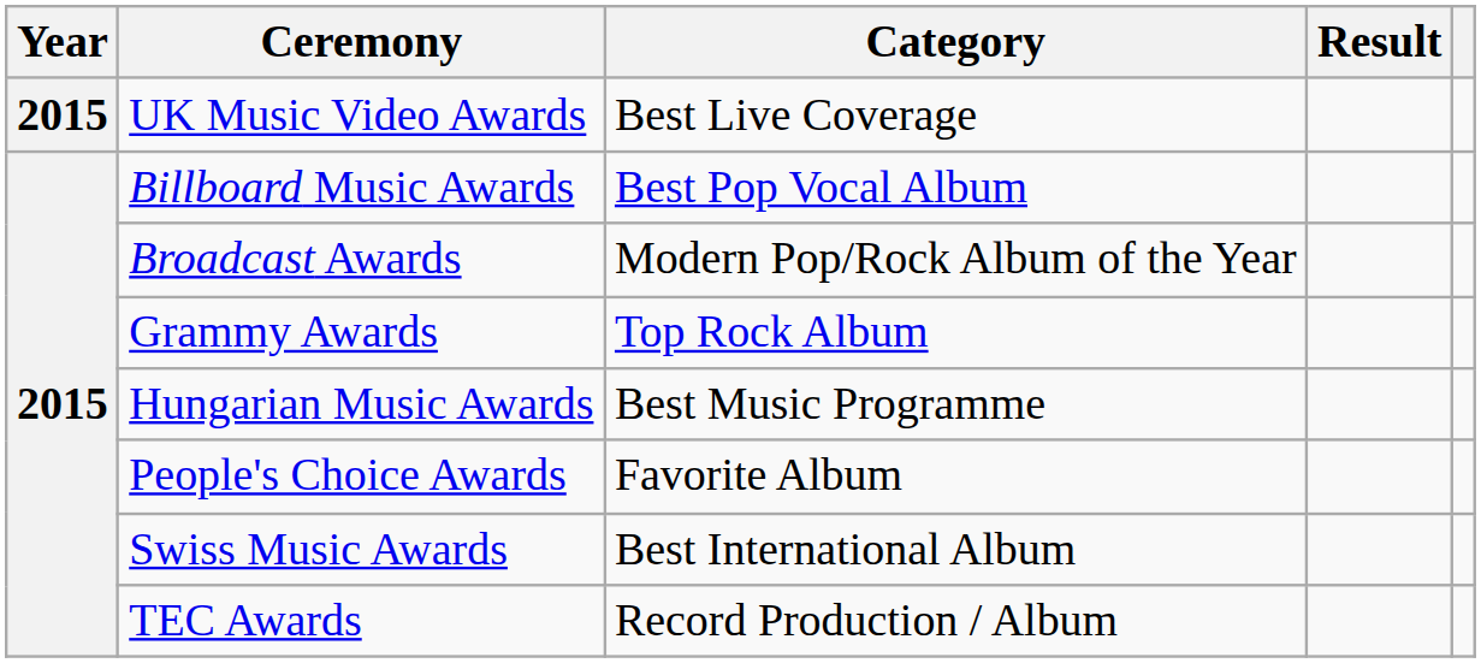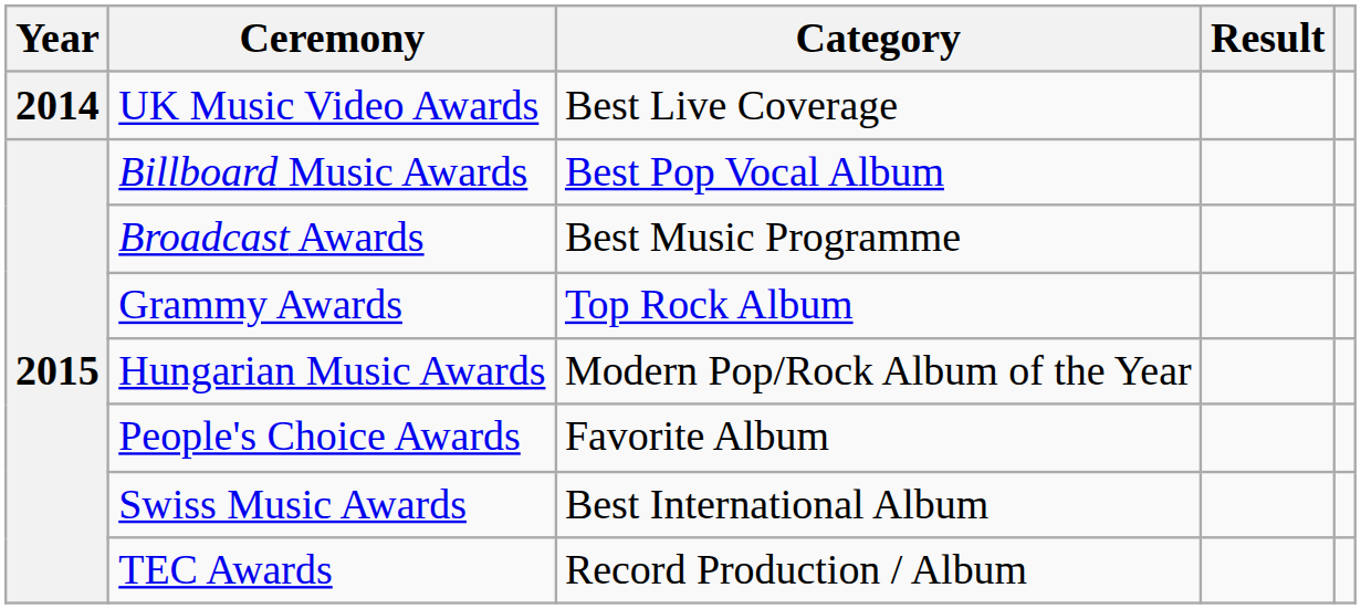UK Music Video Awards | Year: 2015 -> 2014
Broadcast Awards | Category: Modern Pop/Rock Album of the Year -> Best Music Programme
Hungarian Music Awards | Category: Best Music Programme -> Modern Pop/Rock Album of the Year
